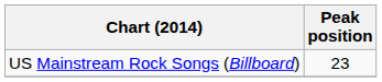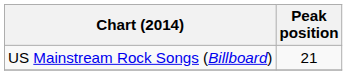US Mainstream Rock Songs (Billboard) | Peak position: 23 -> 21
